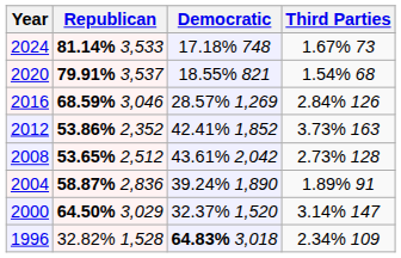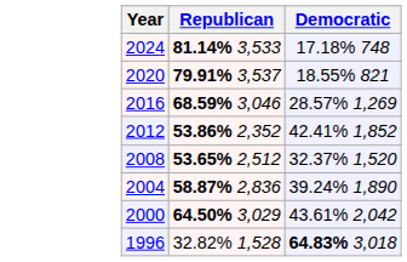- column: Third Parties | 1.67% 73 | 1.54% 68 | 2.84% 126 | 3.73% 163 | 2.73% 128 | 1.89% 91 | 3.14% 147 | 2.34% 109
2008 | Democratic: 43.61% 2,042 -> 32.37% 1,520
2000 | Democratic: 32.37% 1,520 -> 43.61% 2,042
